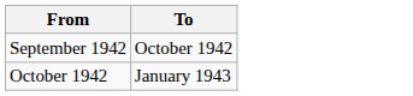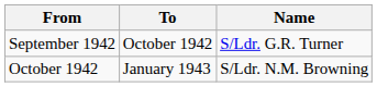+ column: Name | S/Ldr. G.R. Turner | S/Ldr. N.M. Browning
